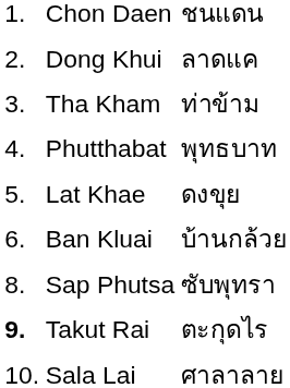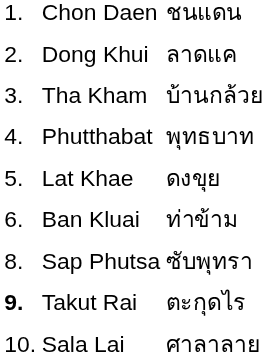Tha Kham | column 3: ท่าข้าม -> บ้านกล้วย
Ban Kluai | column 3: บ้านกล้วย -> ท่าข้าม
